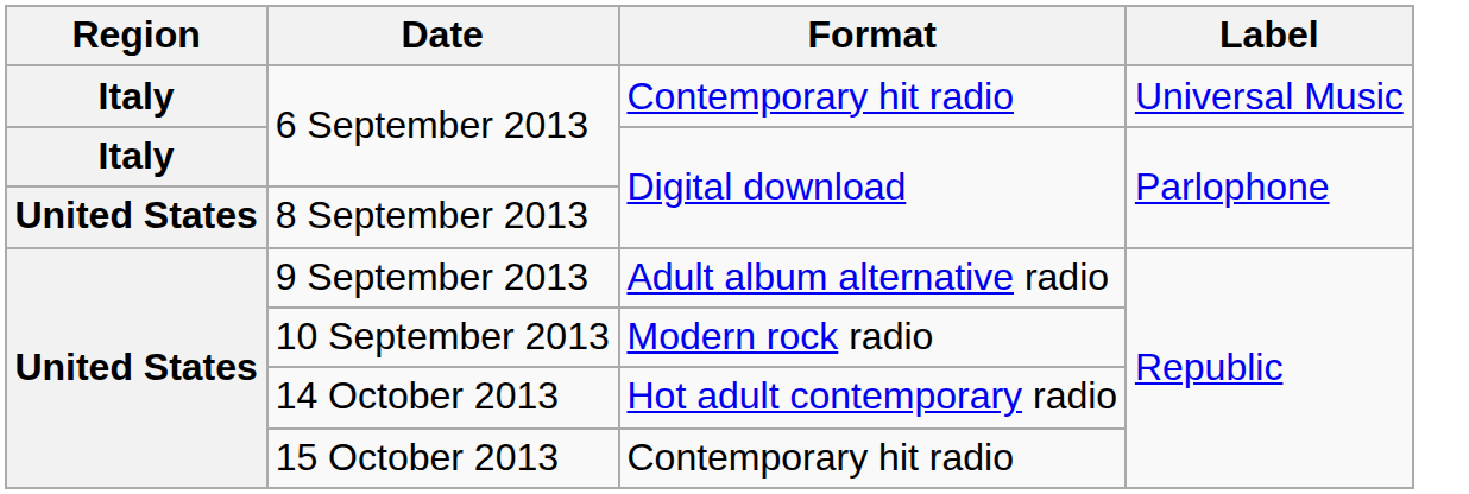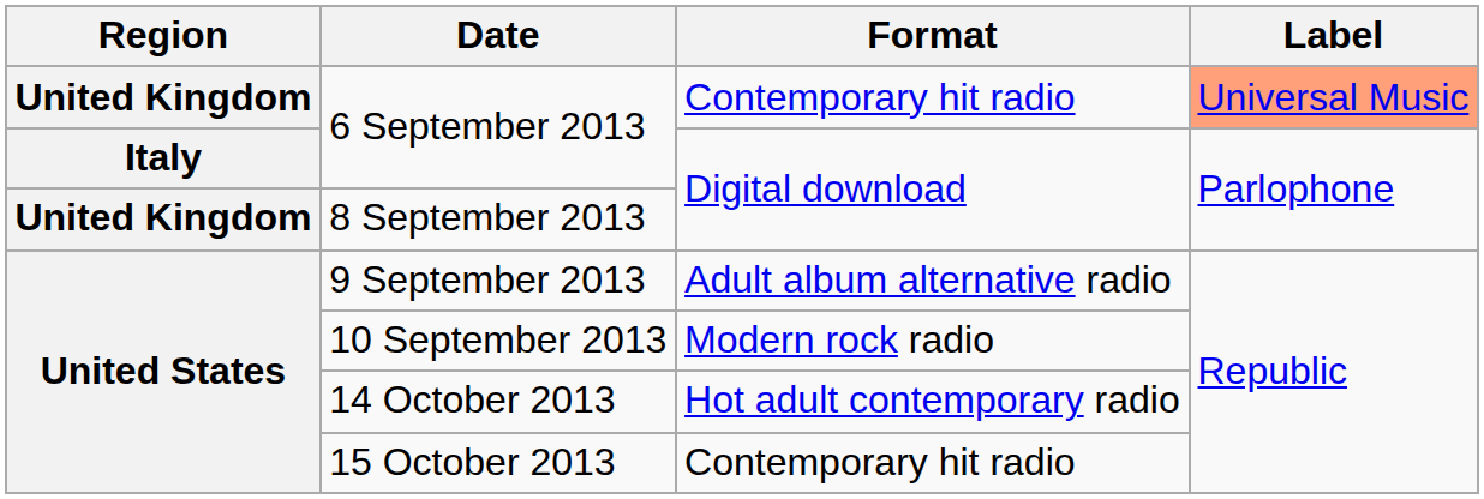6 September 2013 / Contemporary hit radio | Region: Italy -> United Kingdom
6 September 2013 / Contemporary hit radio | Label: no background -> lightsalmon background
8 September 2013 | Region: United States -> United Kingdom
